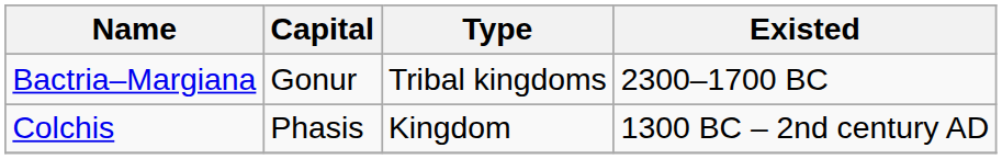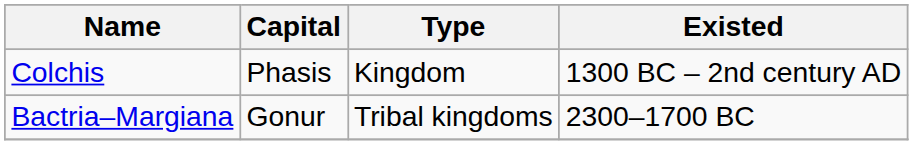rows swapped: Bactria–Margiana <-> Colchis
